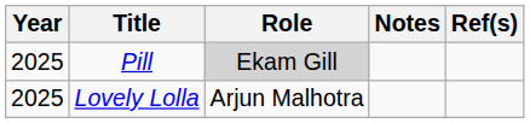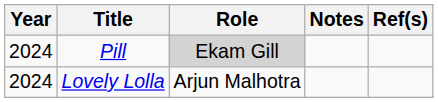Pill | Year: 2025 -> 2024
Lovely Lolla | Year: 2025 -> 2024
